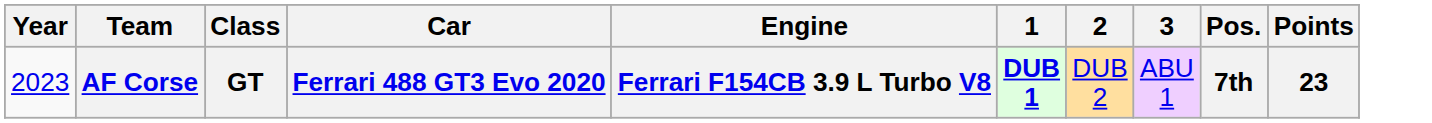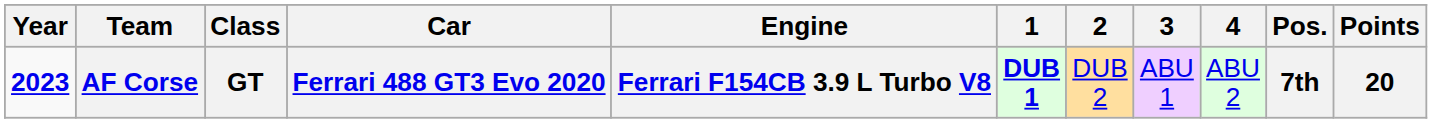+ column: 4 | ABU 2
AF Corse | Year: normal -> bold
AF Corse | Points: 23 -> 20
